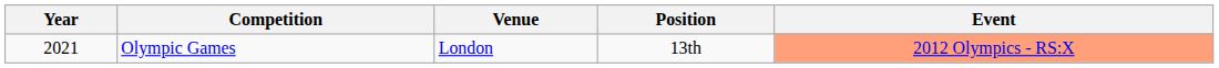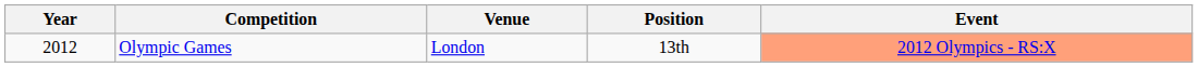Olympic Games | Year: 2021 -> 2012
